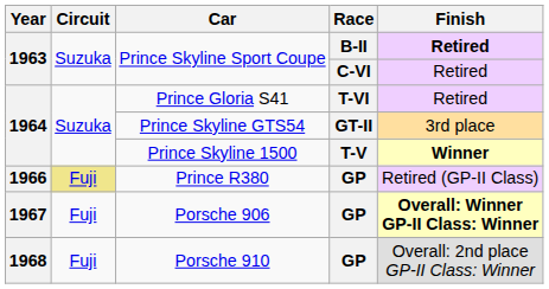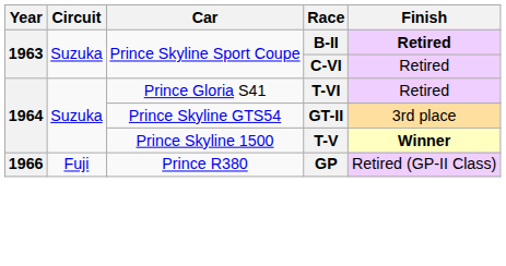Prince R380 | Circuit: khaki background -> no background
- row: 1967 | Fuji | Porsche 906 | GP | Overall: Winner GP-II Class: Winner
- row: 1968 | Fuji | Porsche 910 | GP | Overall: 2nd place GP-II Class: Winner
